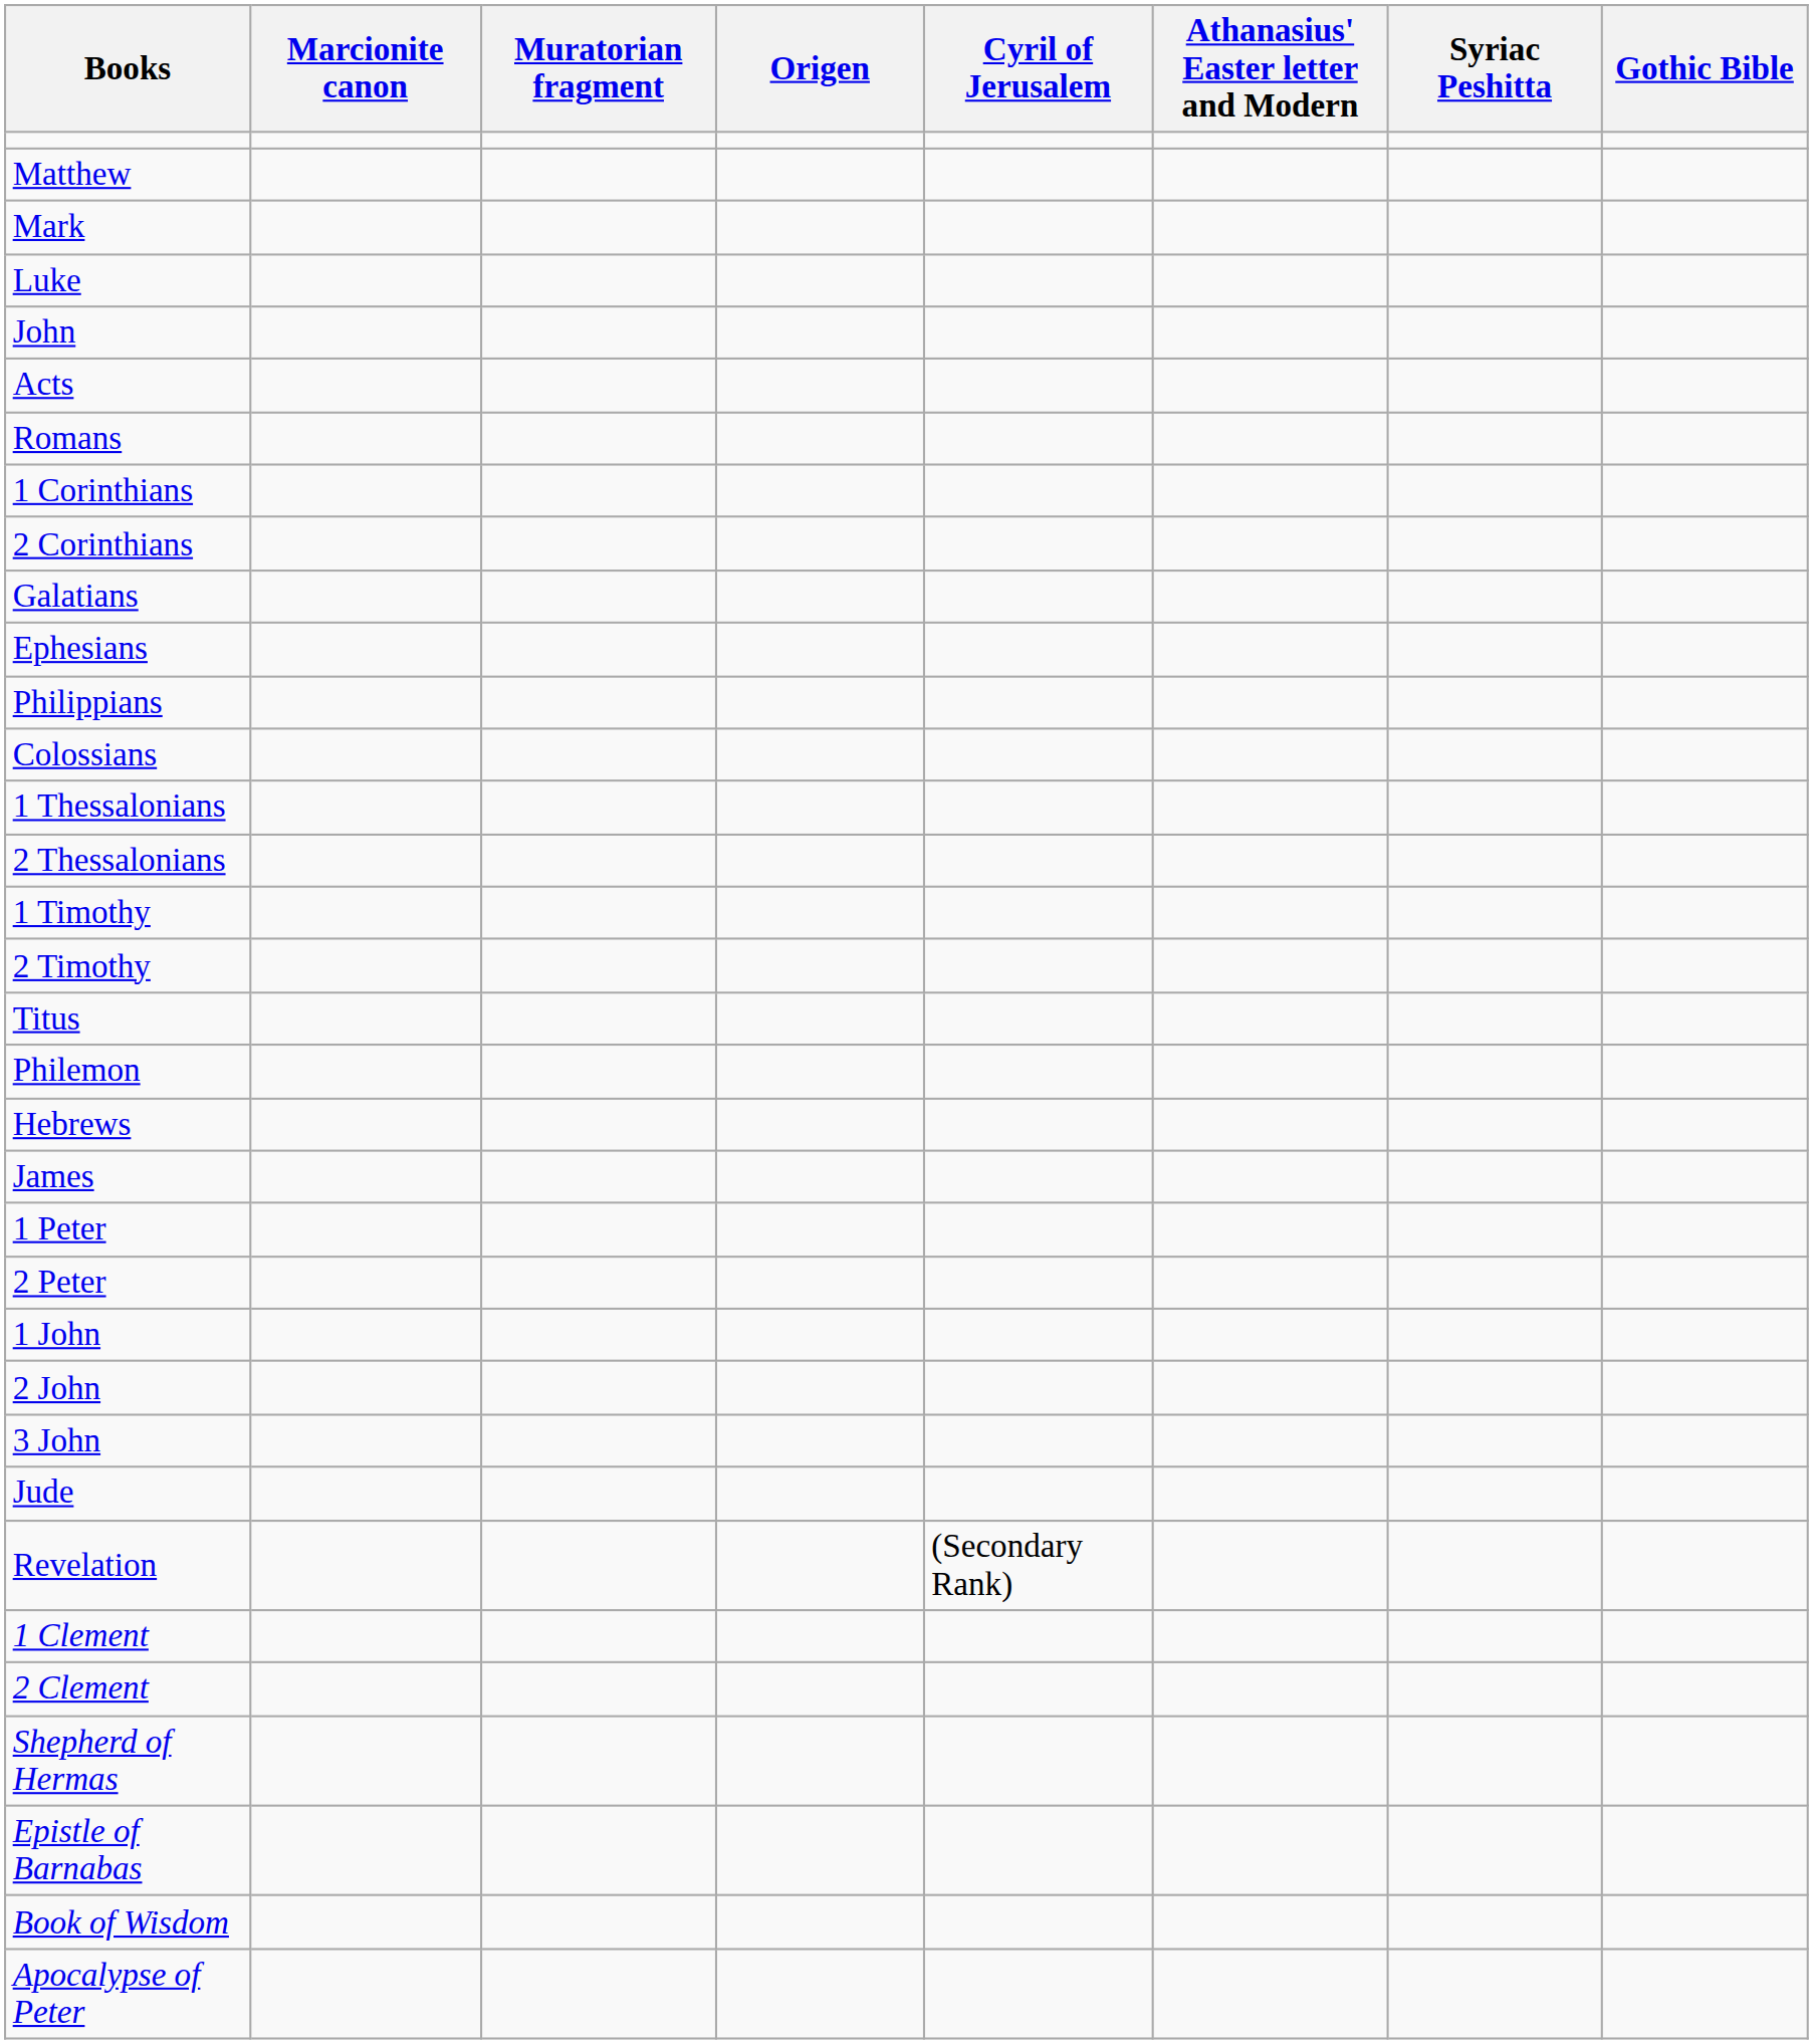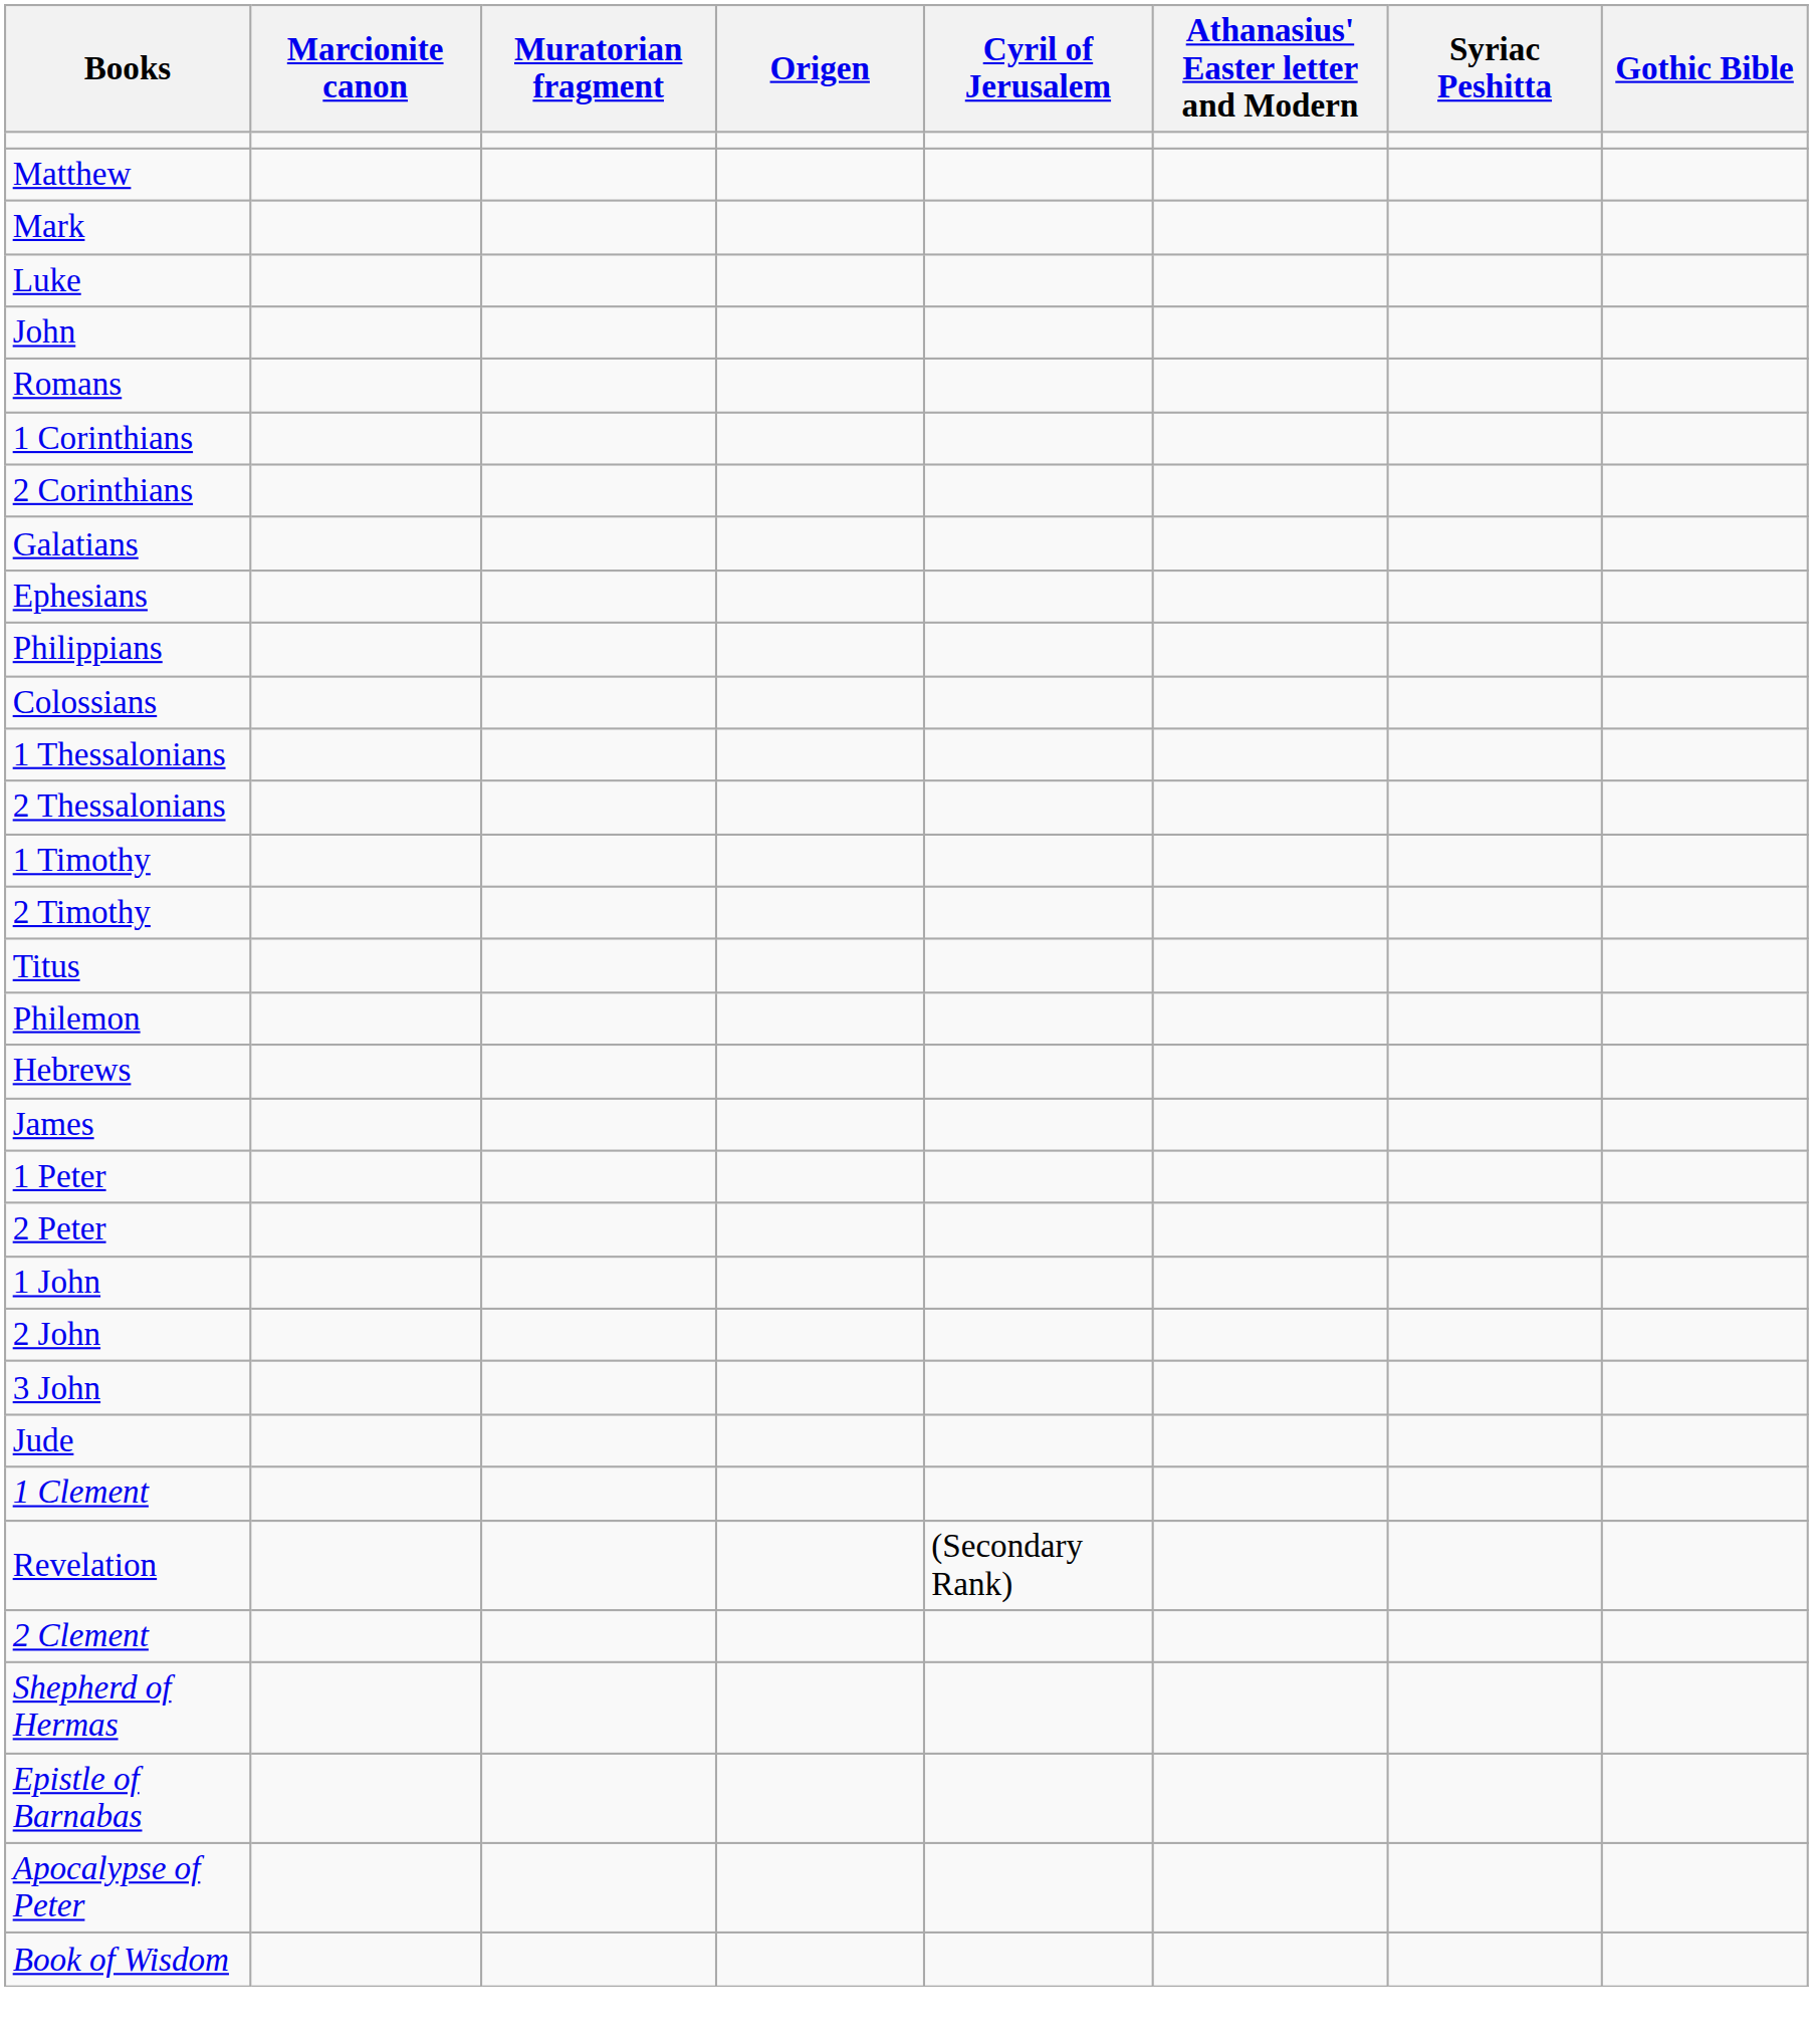- row: Acts
rows swapped: Revelation <-> 1 Clement
rows swapped: Apocalypse of Peter <-> Book of Wisdom
